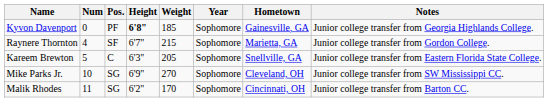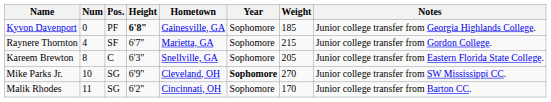columns swapped: Weight <-> Hometown
Kareem Brewton | Num: 5 -> 8
Mike Parks Jr. | Year: normal -> bold
